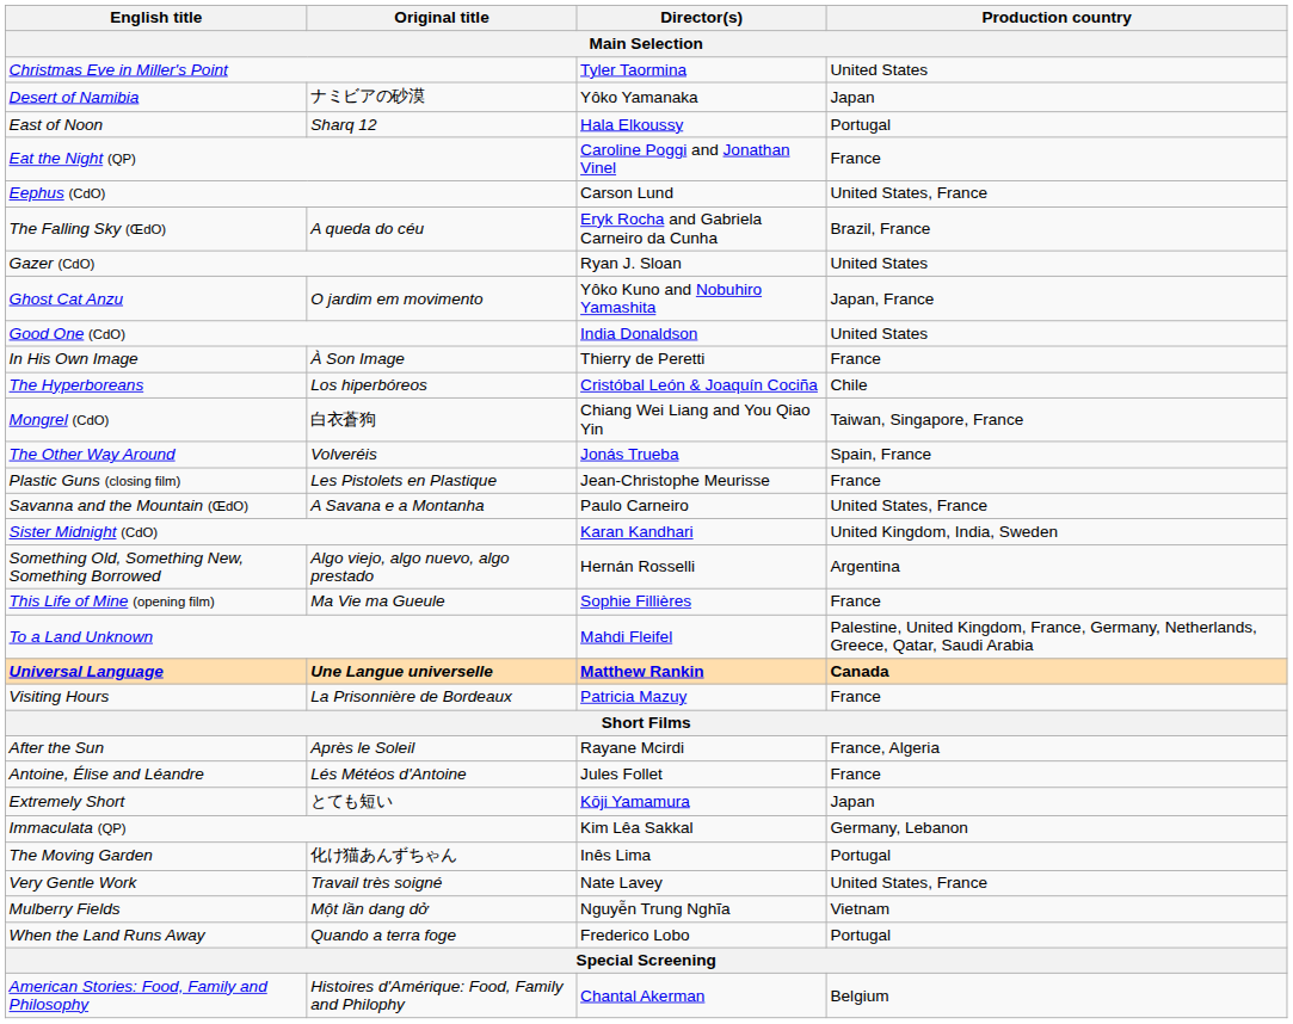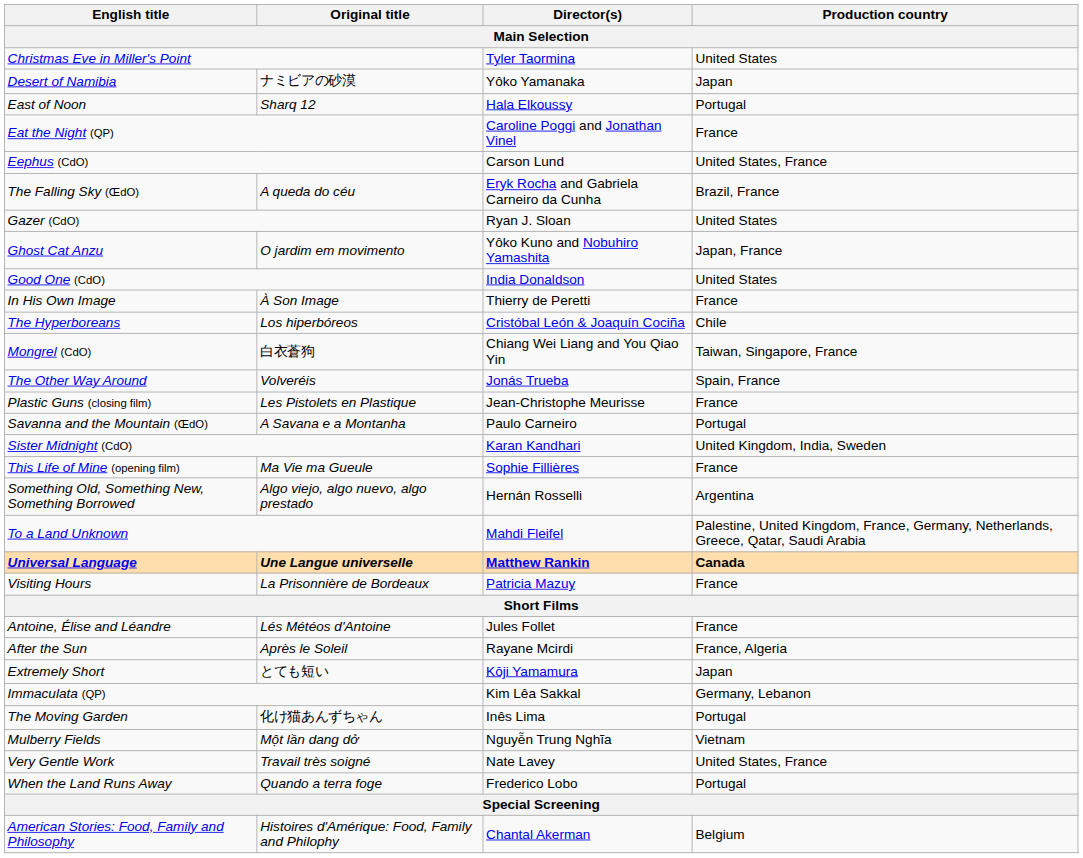Savanna and the Mountain (ŒdO) | Production country: United States, France -> Portugal
rows swapped: Something Old, Something New, Something Borrowed <-> This Life of Mine (opening film)
rows swapped: After the Sun <-> Antoine, Élise and Léandre
rows swapped: Mulberry Fields <-> Very Gentle Work
